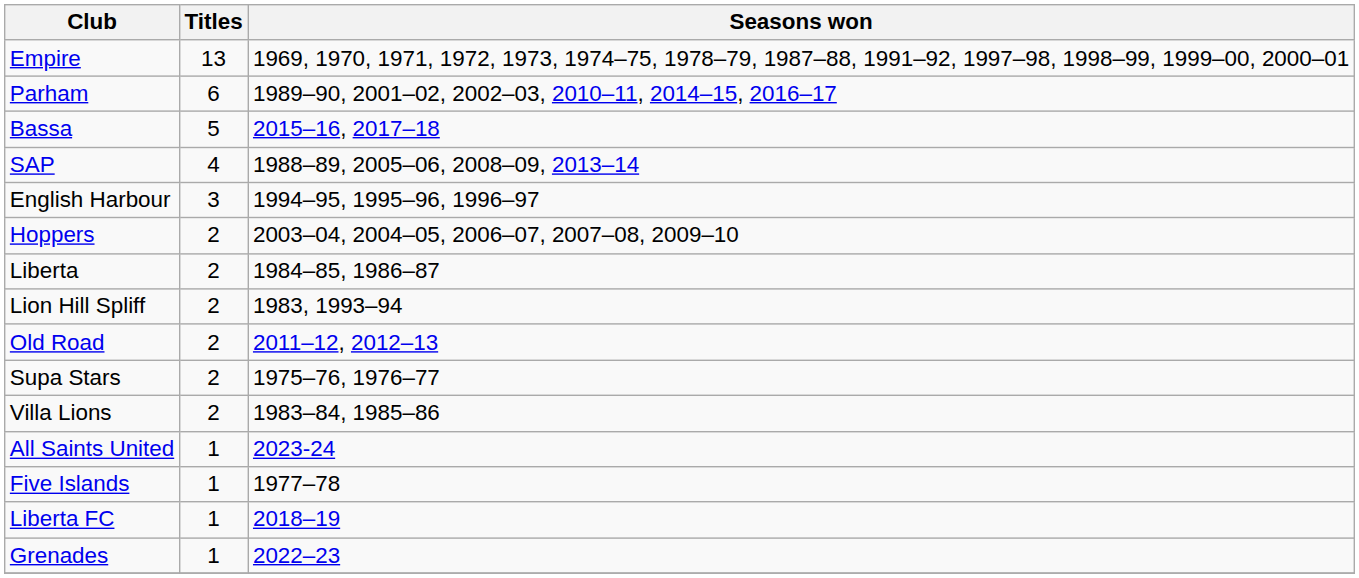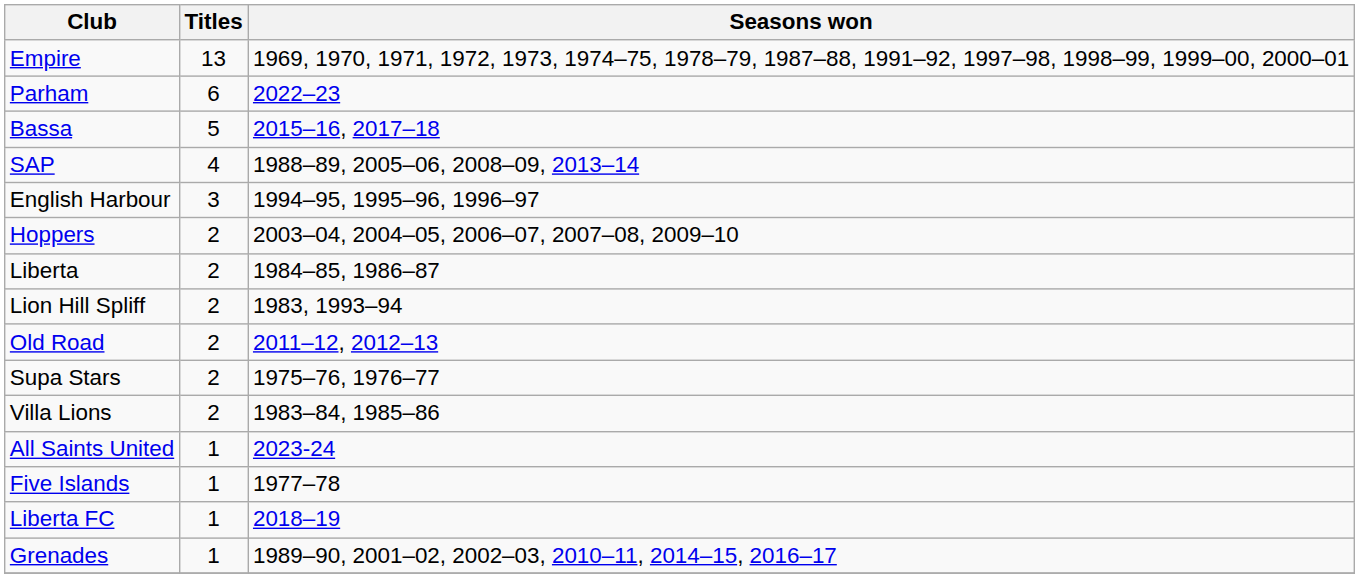Parham | Seasons won: 1989–90, 2001–02, 2002–03, 2010–11, 2014–15, 2016–17 -> 2022–23
Grenades | Seasons won: 2022–23 -> 1989–90, 2001–02, 2002–03, 2010–11, 2014–15, 2016–17
